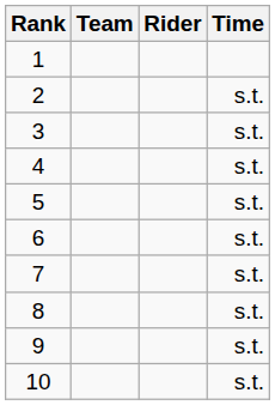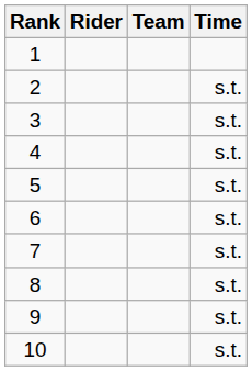columns swapped: Rider <-> Team
